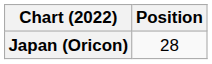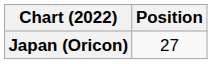Japan (Oricon) | Position: 28 -> 27
